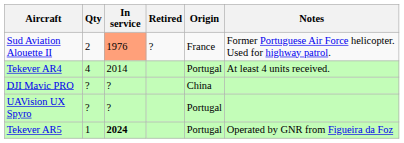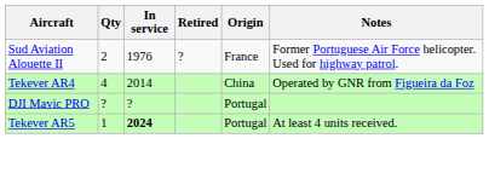Sud Aviation Alouette II | In service: lightsalmon background -> no background
Tekever AR4 | Origin: Portugal -> China
Tekever AR4 | Notes: At least 4 units received. -> Operated by GNR from Figueira da Foz
DJI Mavic PRO | Origin: China -> Portugal
- row: UAVision UX Spyro | ? | ? | Portugal
Tekever AR5 | Notes: Operated by GNR from Figueira da Foz -> At least 4 units received.
